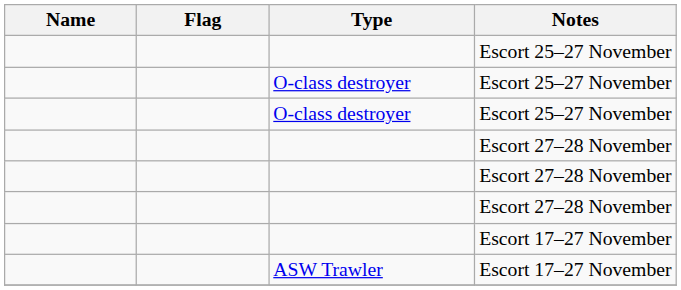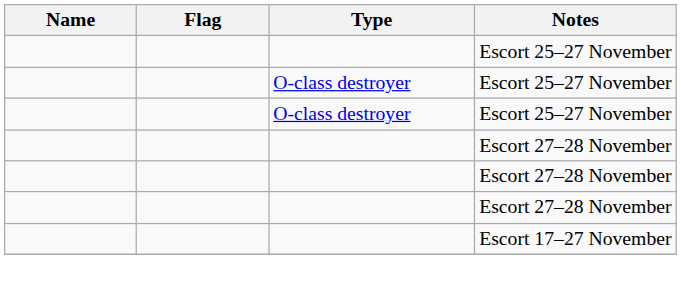- row: ASW Trawler | Escort 17–27 November
